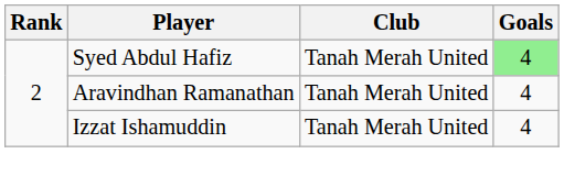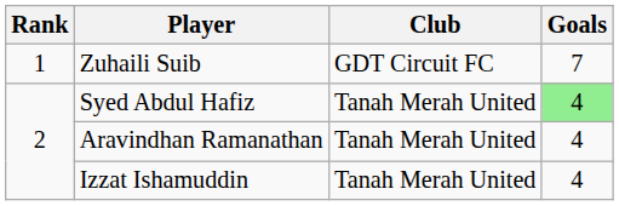+ row: 1 | Zuhaili Suib | GDT Circuit FC | 7
